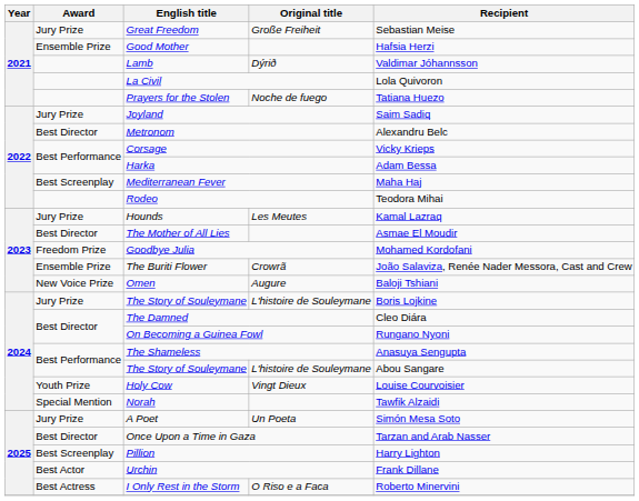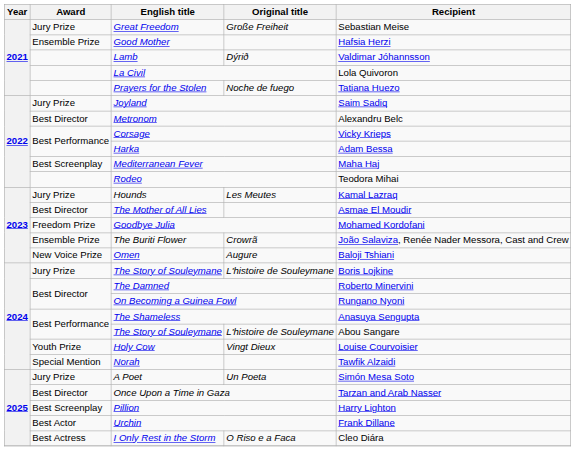The Damned | Recipient: Cleo Diára -> Roberto Minervini
I Only Rest in the Storm | Recipient: Roberto Minervini -> Cleo Diára
